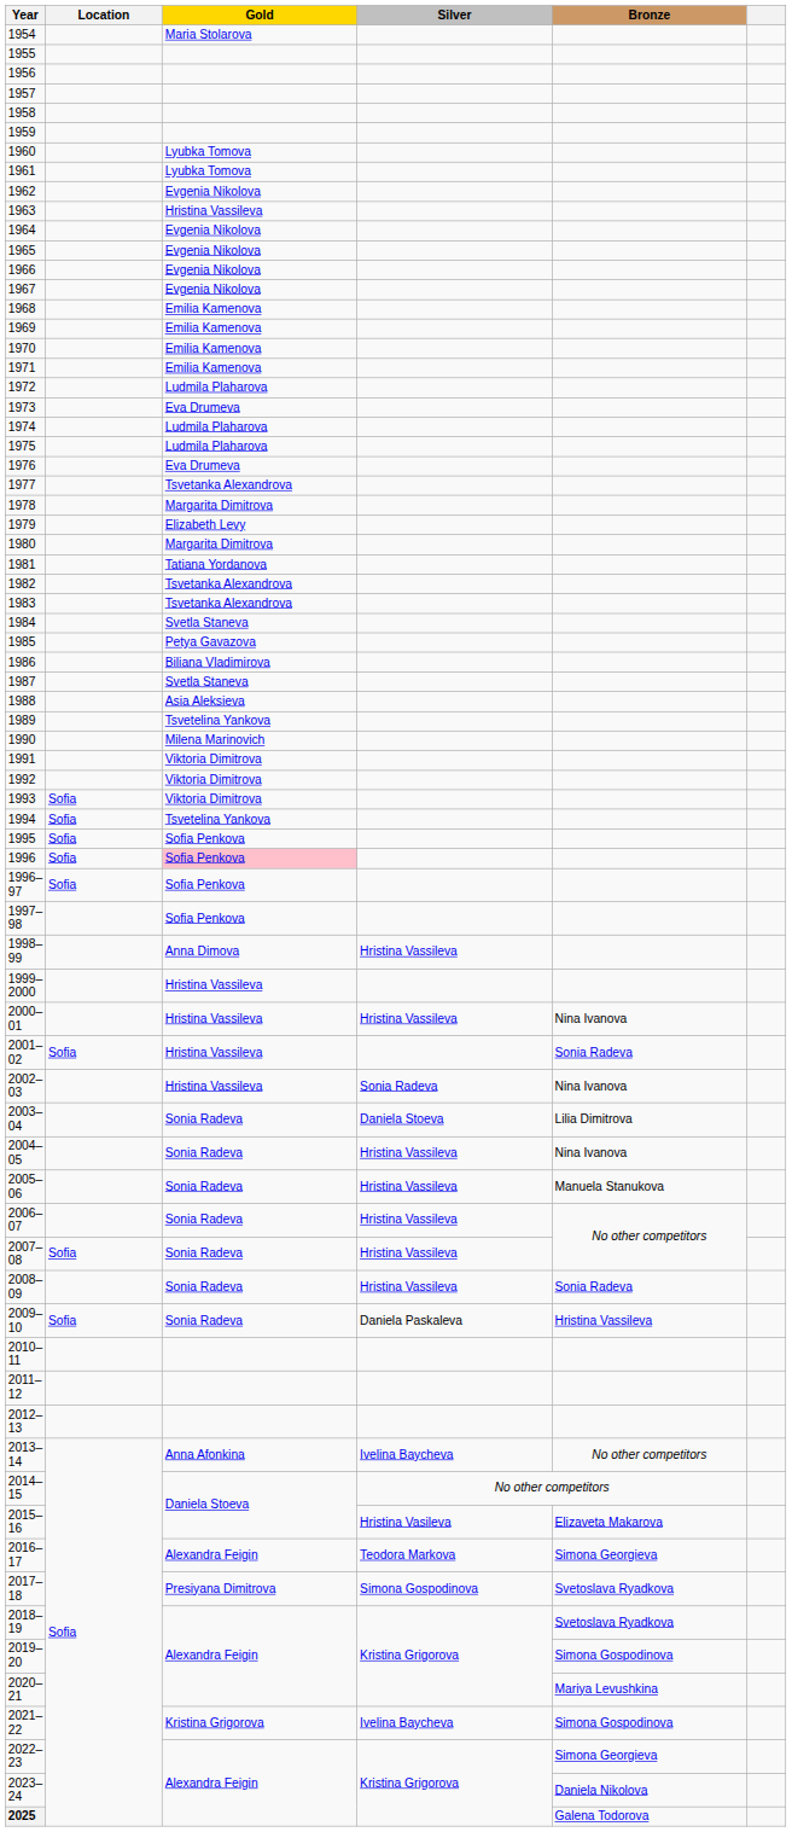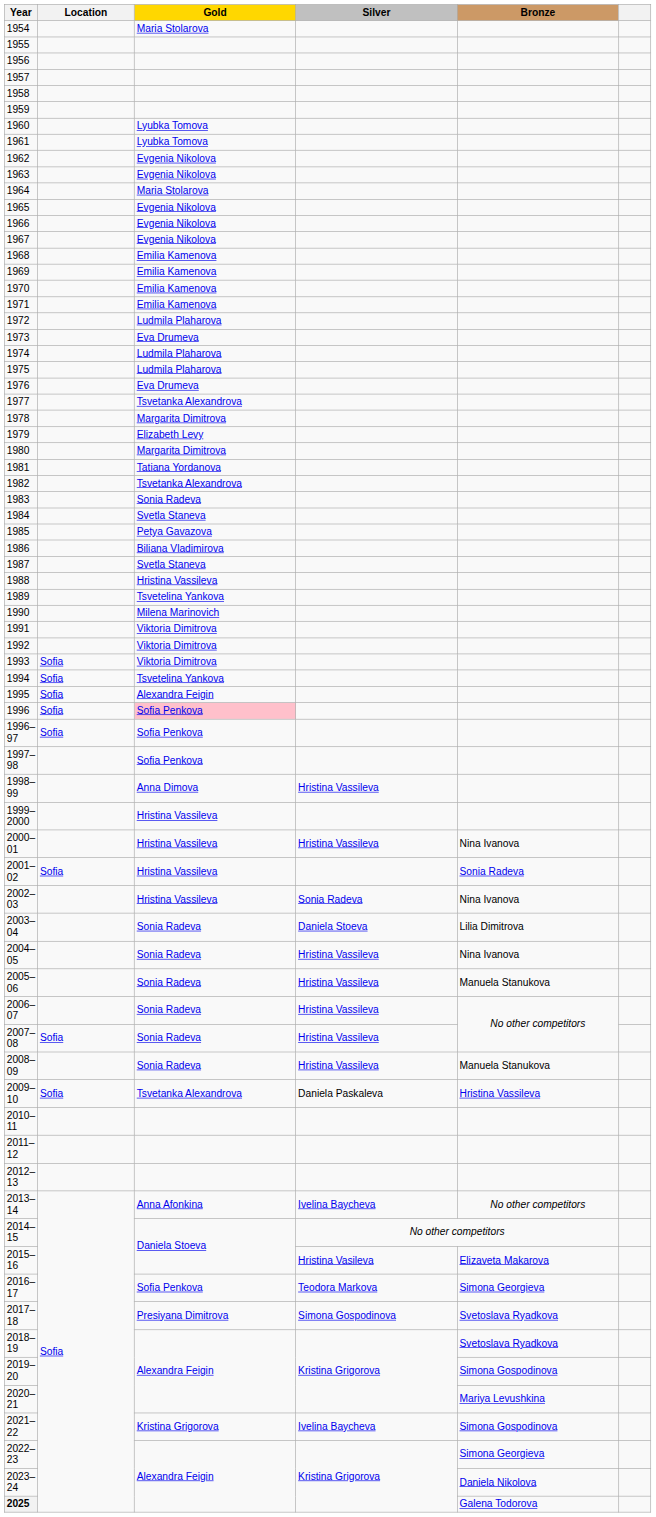1963 | Gold: Hristina Vassileva -> Evgenia Nikolova
1964 | Gold: Evgenia Nikolova -> Maria Stolarova
1983 | Gold: Tsvetanka Alexandrova -> Sonia Radeva
1988 | Gold: Asia Aleksieva -> Hristina Vassileva
1995 | Gold: Sofia Penkova -> Alexandra Feigin
2008–09 | Bronze: Sonia Radeva -> Manuela Stanukova
2009–10 | Gold: Sonia Radeva -> Tsvetanka Alexandrova
2016–17 | Gold: Alexandra Feigin -> Sofia Penkova
